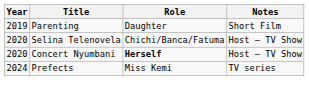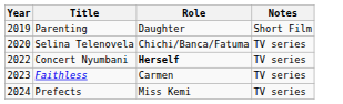Selina Telenovela | Notes: Host – TV Show -> TV series
Concert Nyumbani | Year: 2020 -> 2022
Concert Nyumbani | Notes: Host – TV Show -> TV series
+ row: 2023 | Faithless | Carmen | TV series
